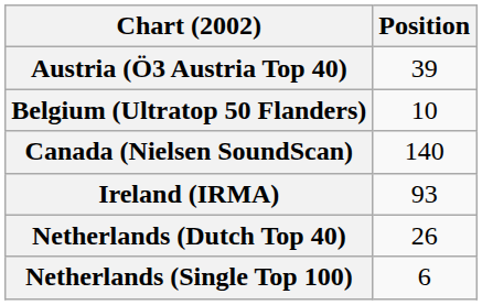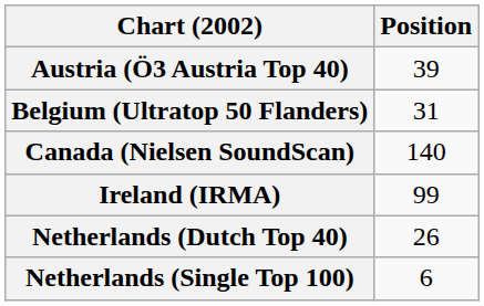Belgium (Ultratop 50 Flanders) | Position: 10 -> 31
Ireland (IRMA) | Position: 93 -> 99
